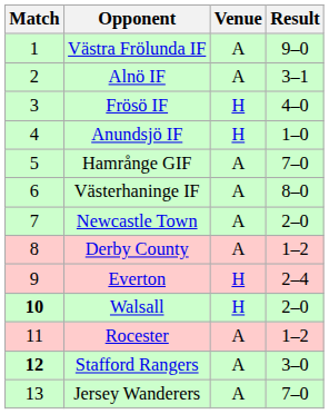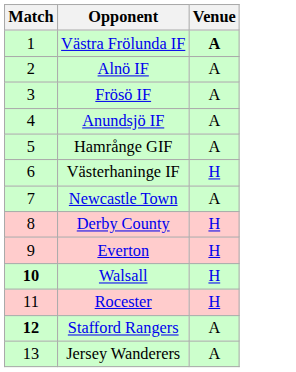- column: Result | 9–0 | 3–1 | 4–0 | 1–0 | 7–0 | 8–0 | 2–0 | 1–2 | 2–4 | 2–0 | 1–2 | 3–0 | 7–0
Västra Frölunda IF | Venue: normal -> bold
Frösö IF | Venue: H -> A
Anundsjö IF | Venue: H -> A
Västerhaninge IF | Venue: A -> H
Derby County | Venue: A -> H
Rocester | Venue: A -> H
